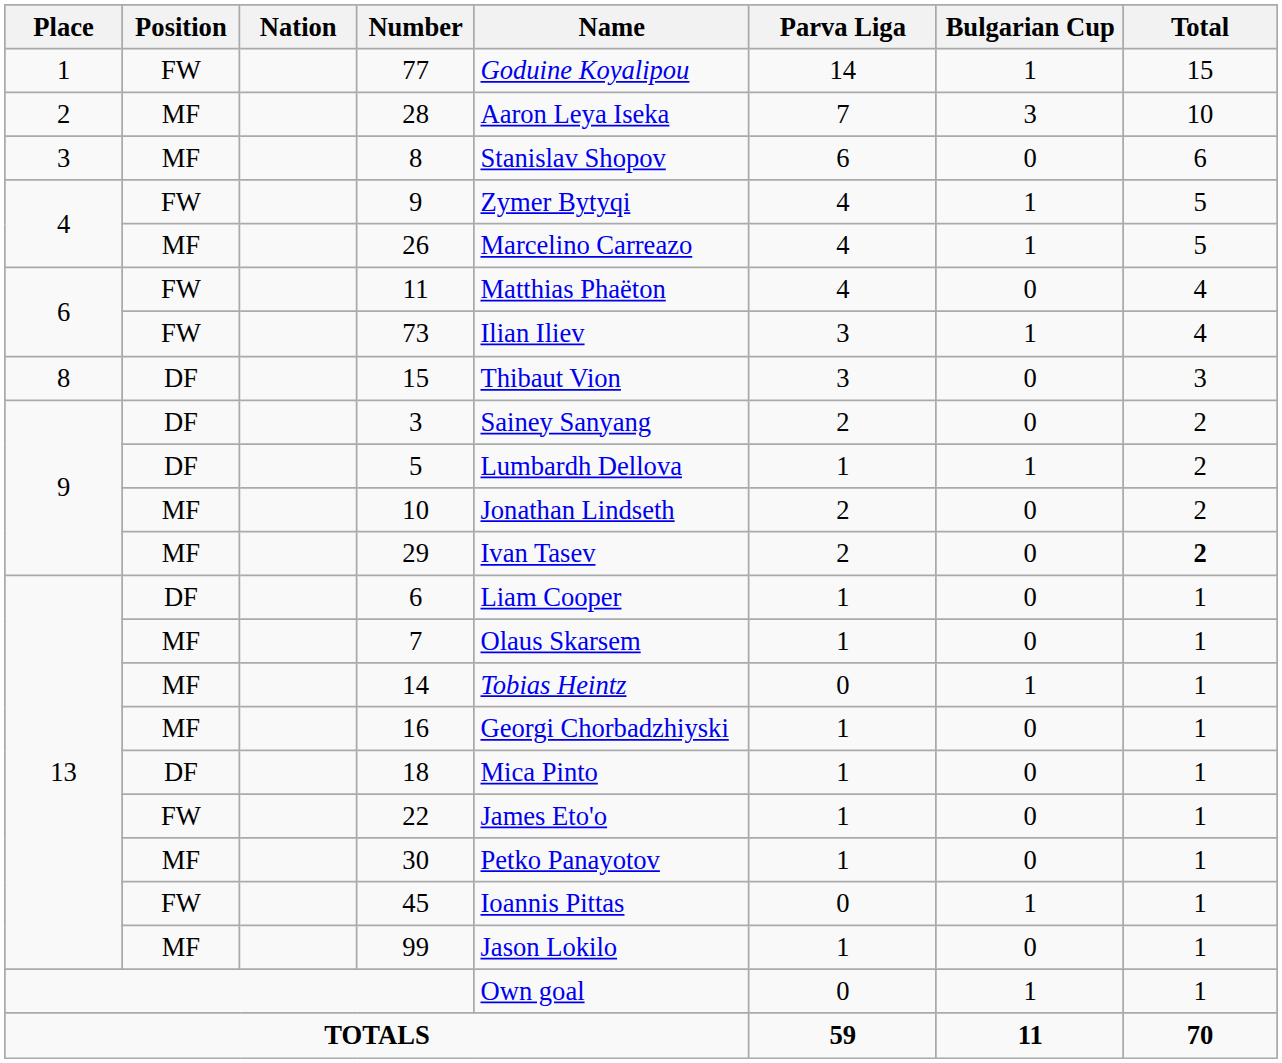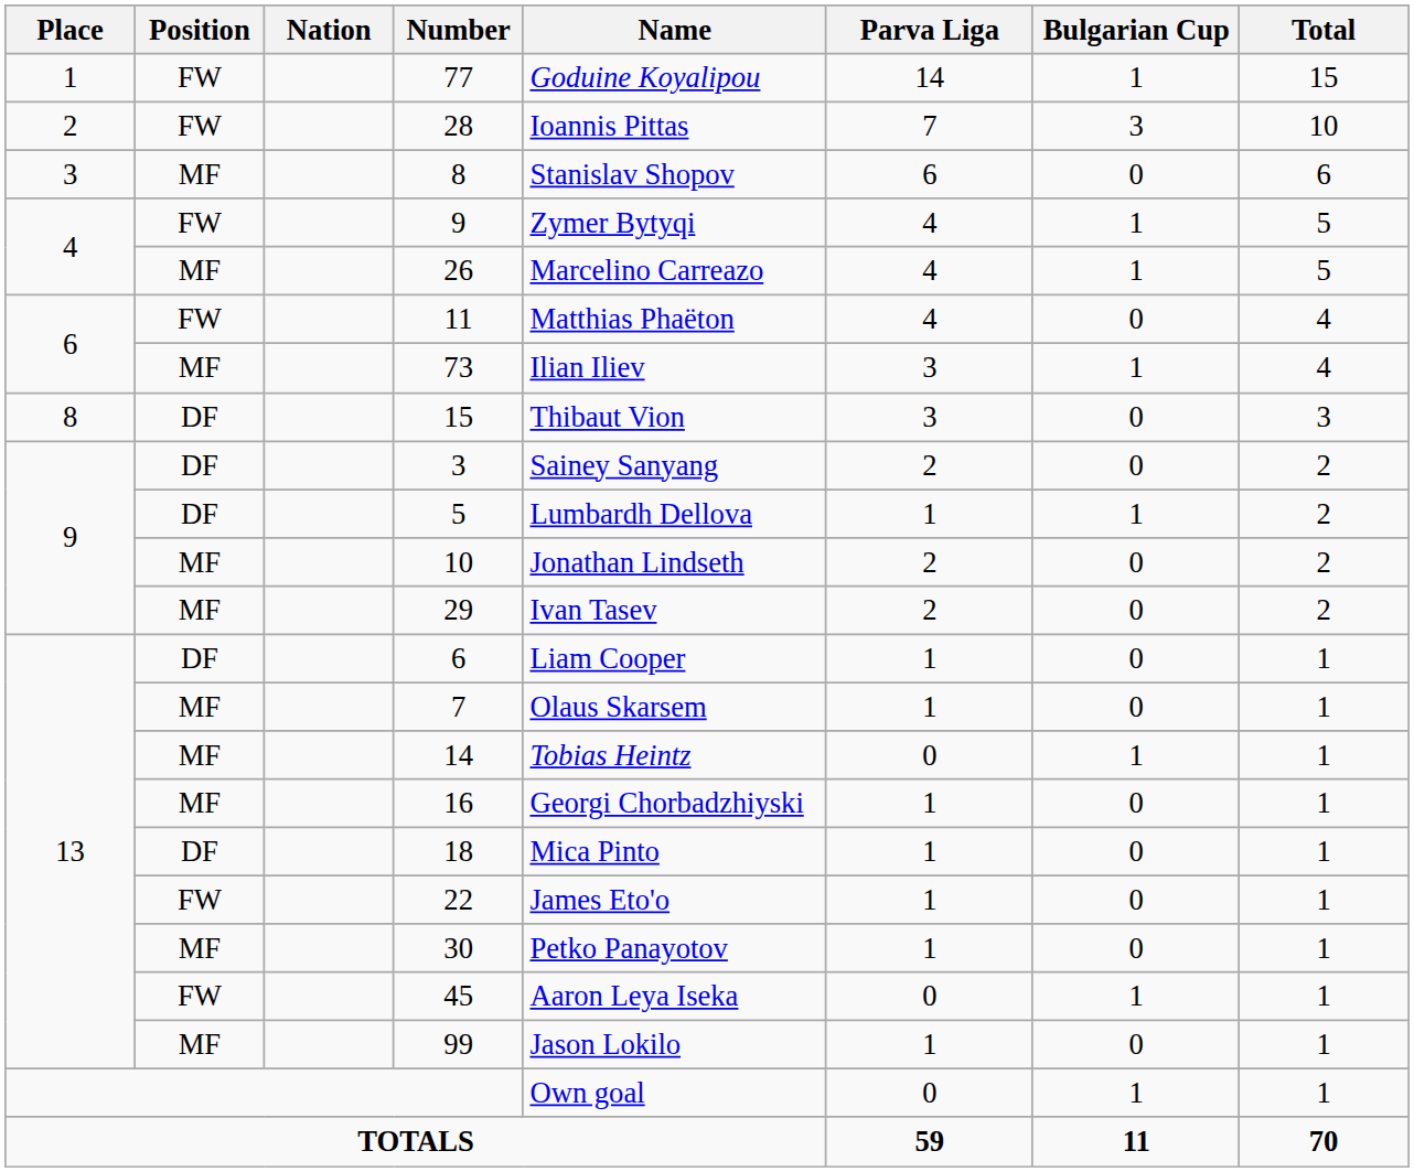28 | Position: MF -> FW
28 | Name: Aaron Leya Iseka -> Ioannis Pittas
73 | Position: FW -> MF
29 | Total: bold -> normal
45 | Name: Ioannis Pittas -> Aaron Leya Iseka
